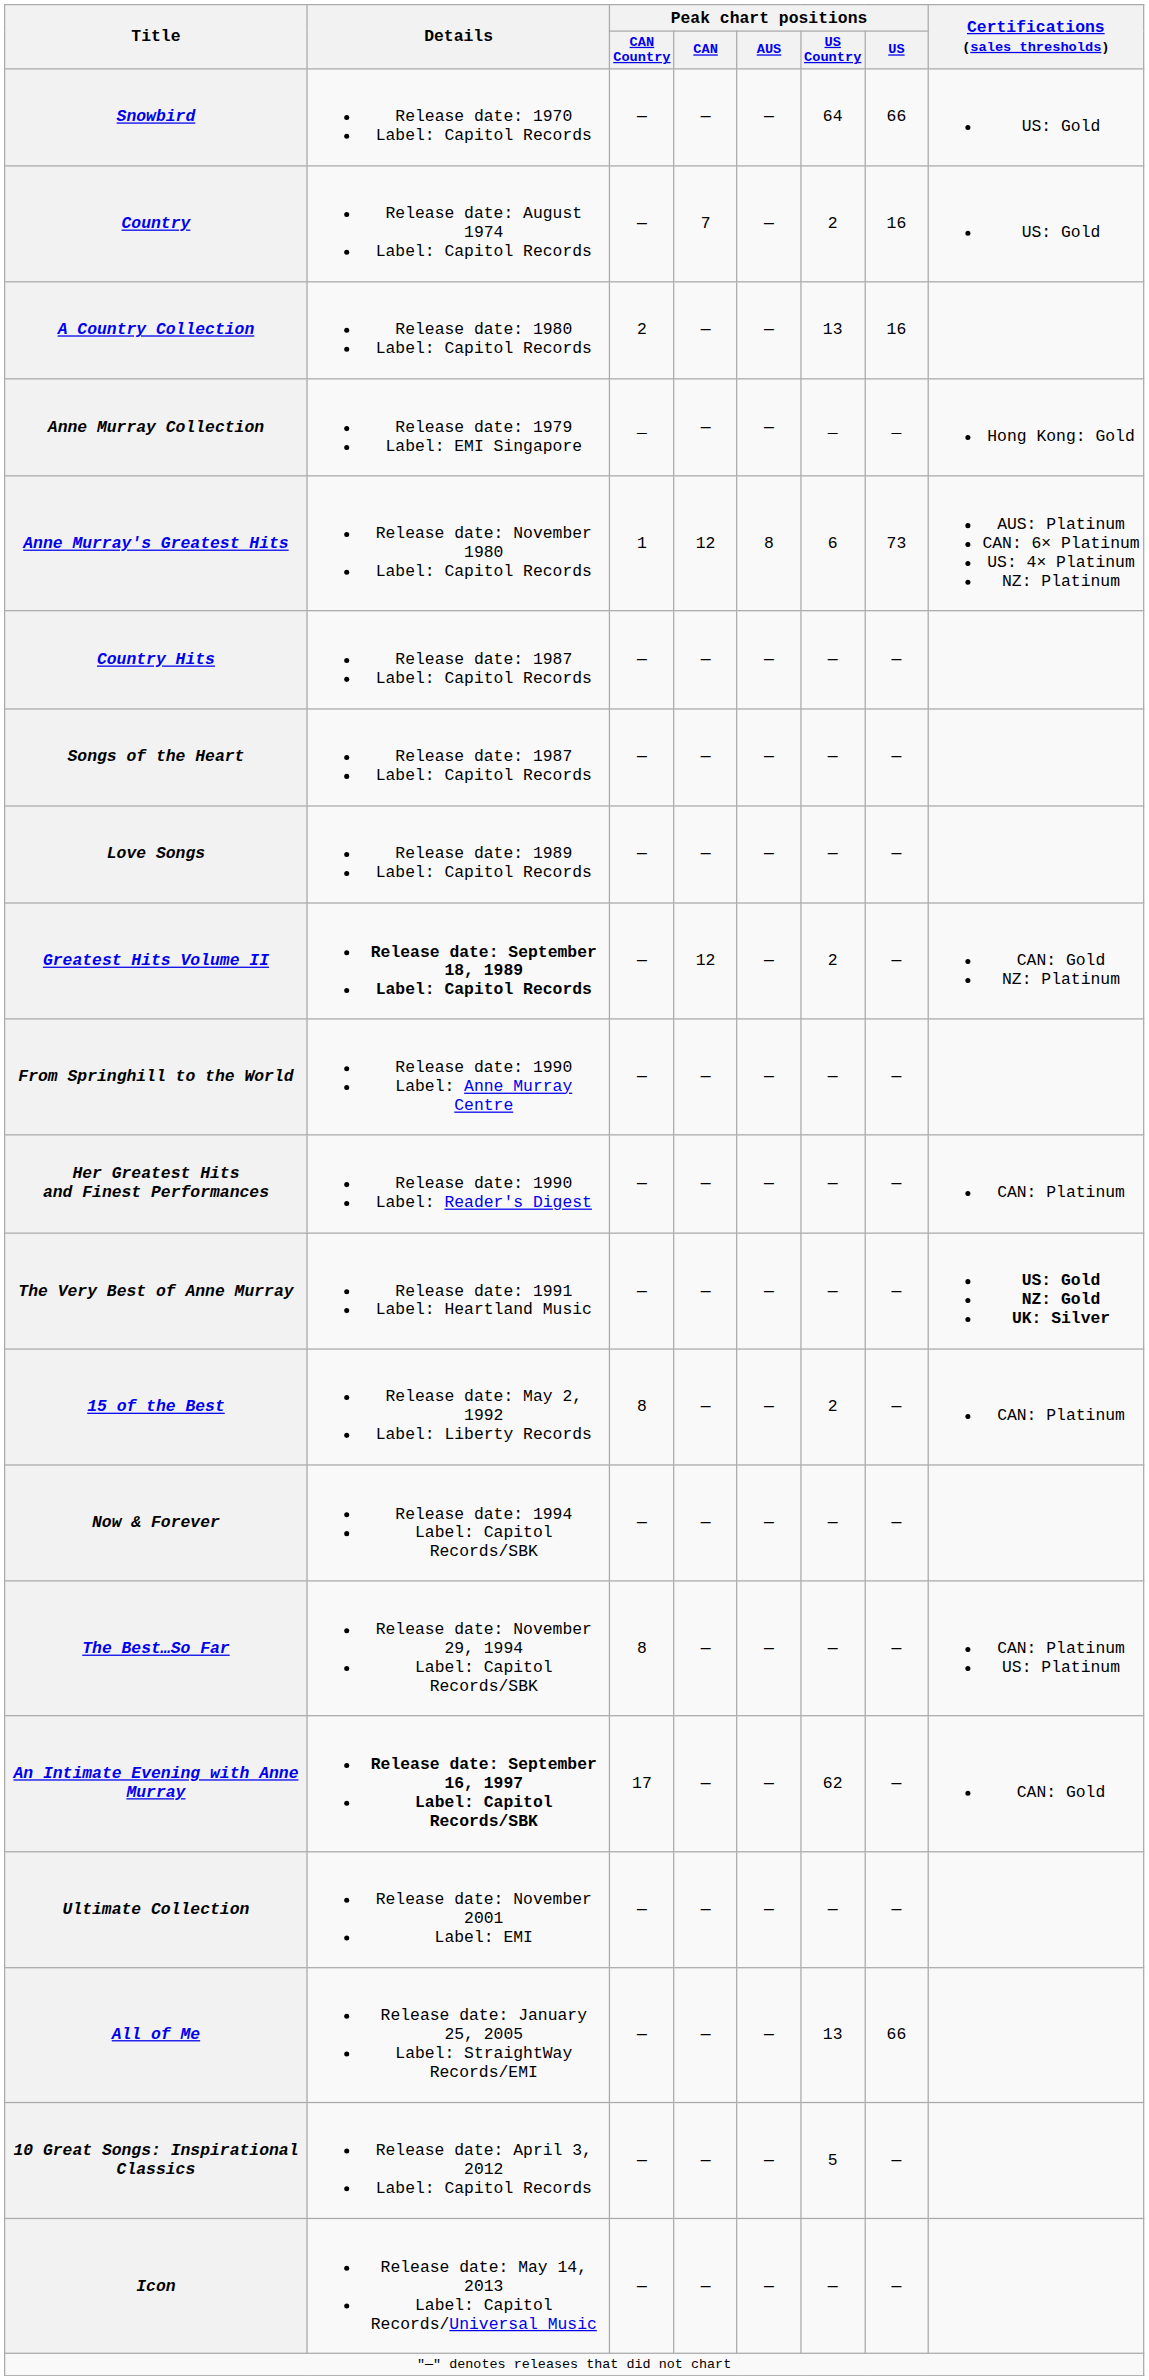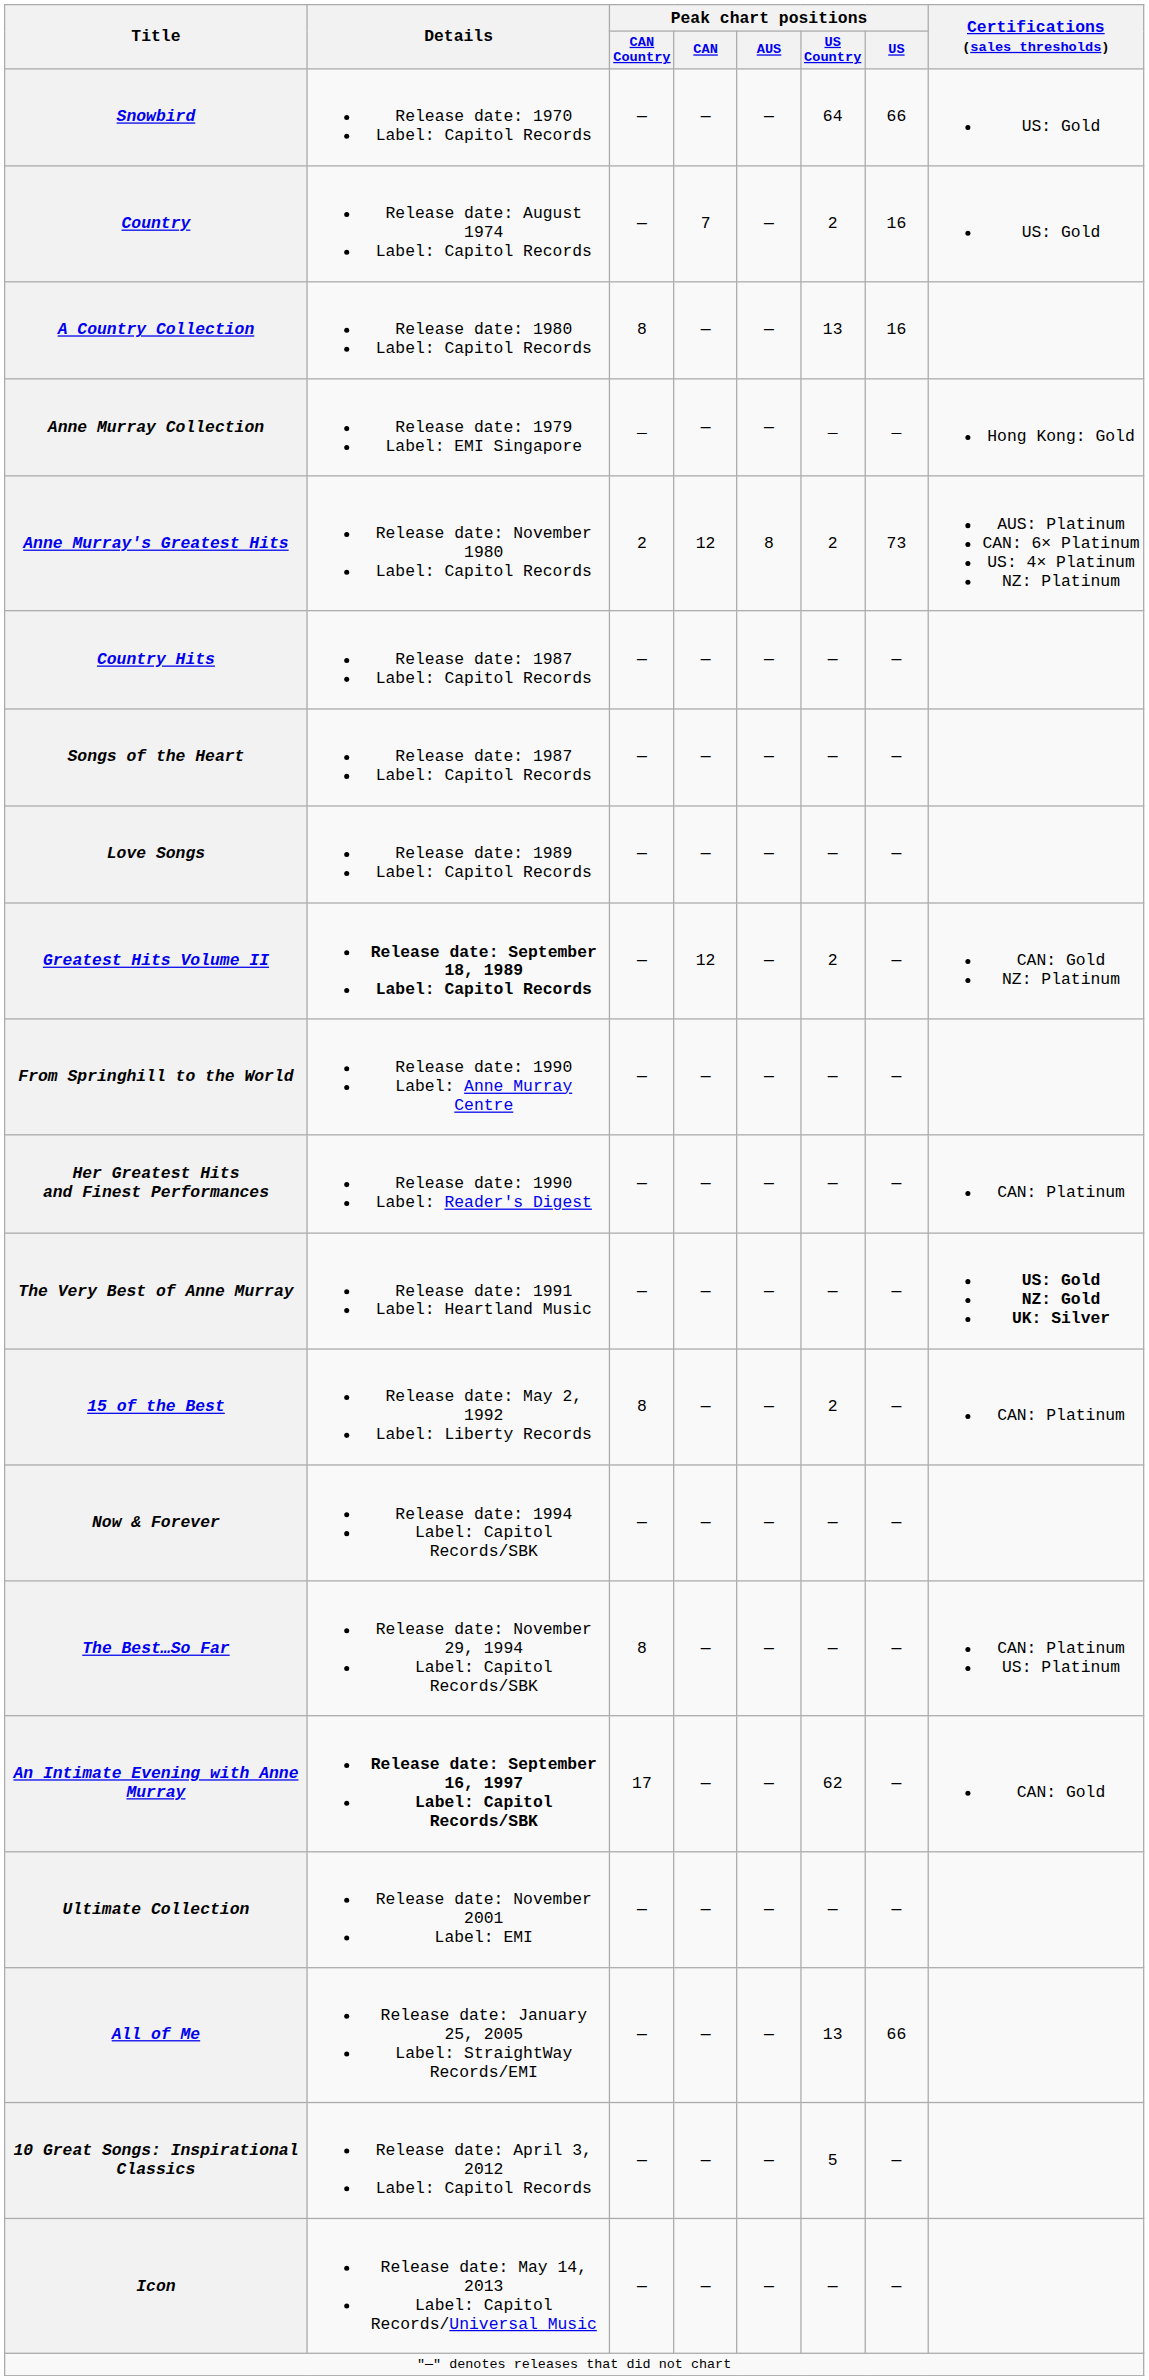A Country Collection | Peak chart positions / CAN Country: 2 -> 8
Anne Murray's Greatest Hits | Peak chart positions / CAN Country: 1 -> 2
Anne Murray's Greatest Hits | Peak chart positions / US Country: 6 -> 2
